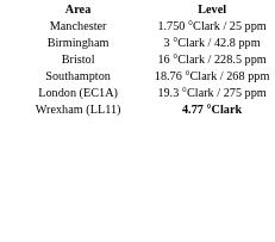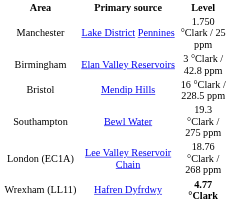+ column: Primary source | Lake District Pennines | Elan Valley Reservoirs | Mendip Hills | Bewl Water | Lee Valley Reservoir Chain | Hafren Dyfrdwy
Southampton | Level: 18.76 °Clark / 268 ppm -> 19.3 °Clark / 275 ppm
London (EC1A) | Level: 19.3 °Clark / 275 ppm -> 18.76 °Clark / 268 ppm
